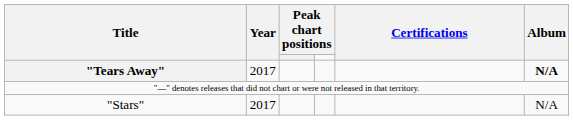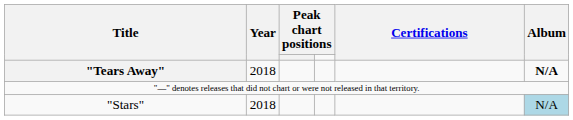"Tears Away" | Year: 2017 -> 2018
"Stars" | Year: 2017 -> 2018
"Stars" | Album: no background -> lightblue background
